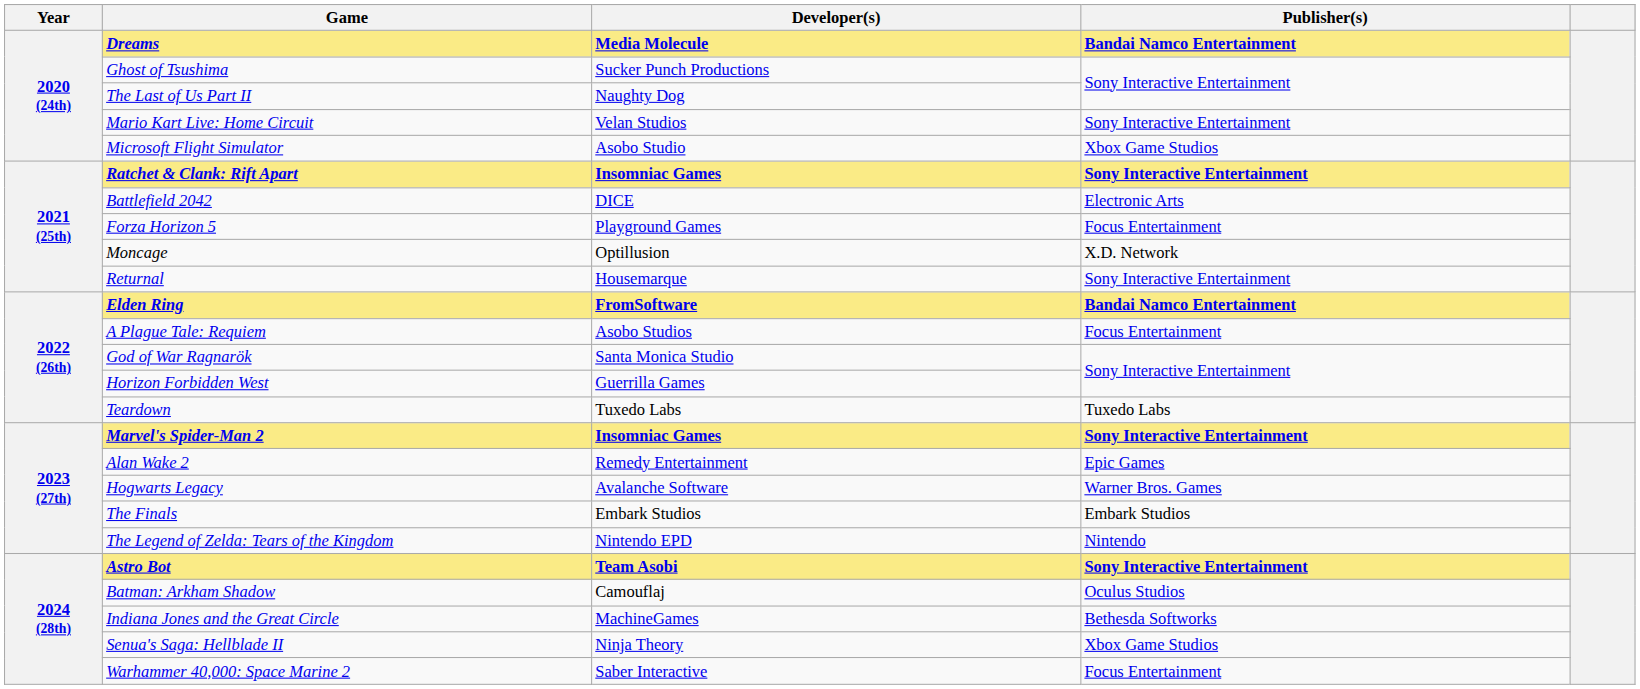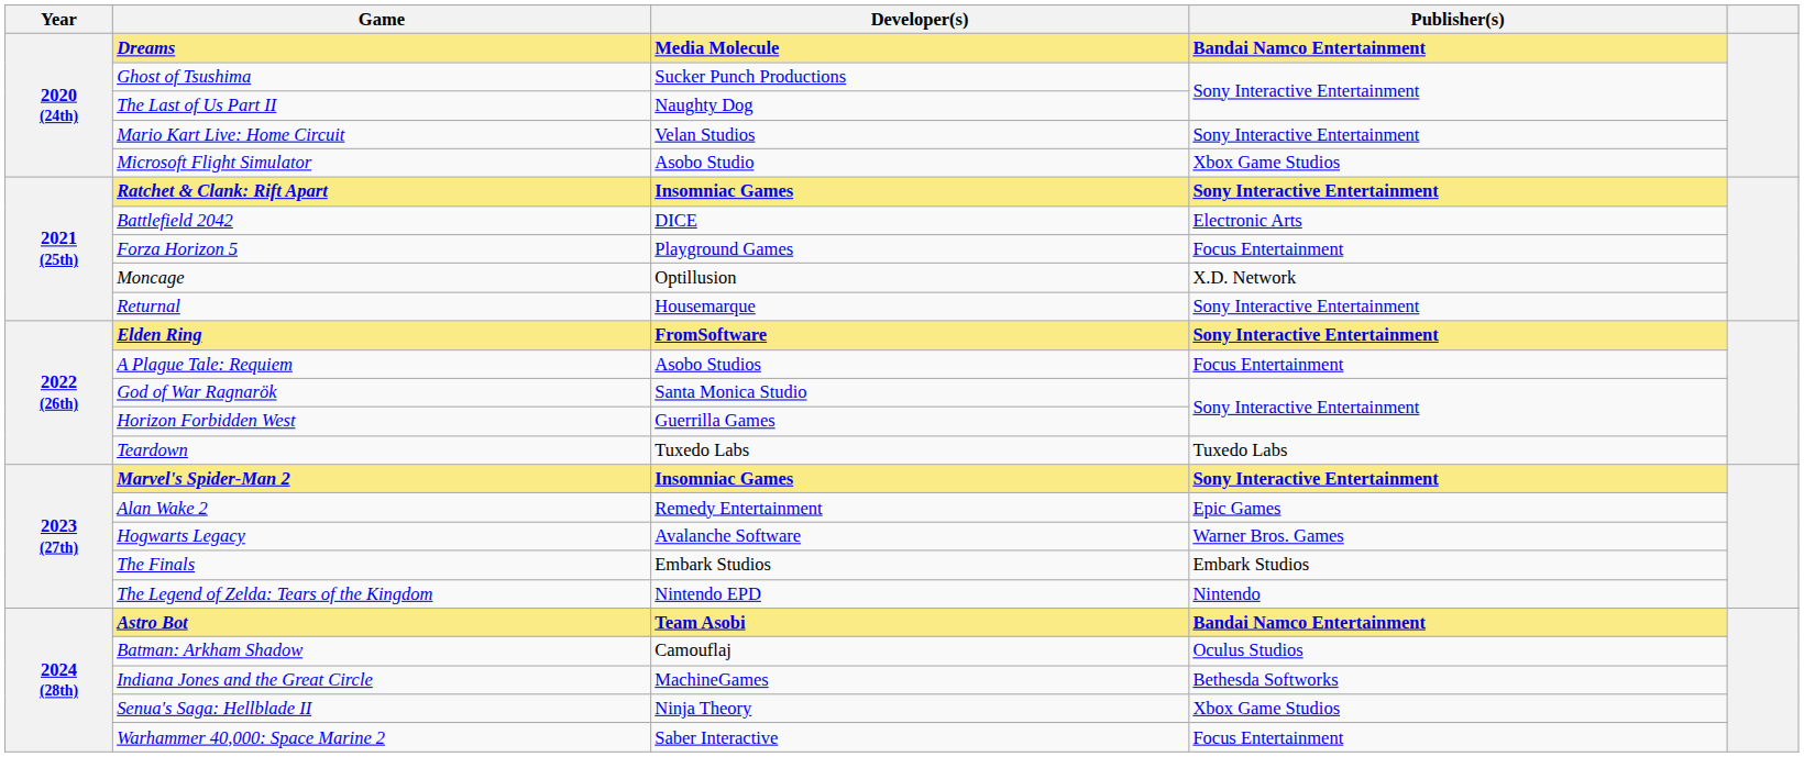Elden Ring | Publisher(s): Bandai Namco Entertainment -> Sony Interactive Entertainment
Astro Bot | Publisher(s): Sony Interactive Entertainment -> Bandai Namco Entertainment
